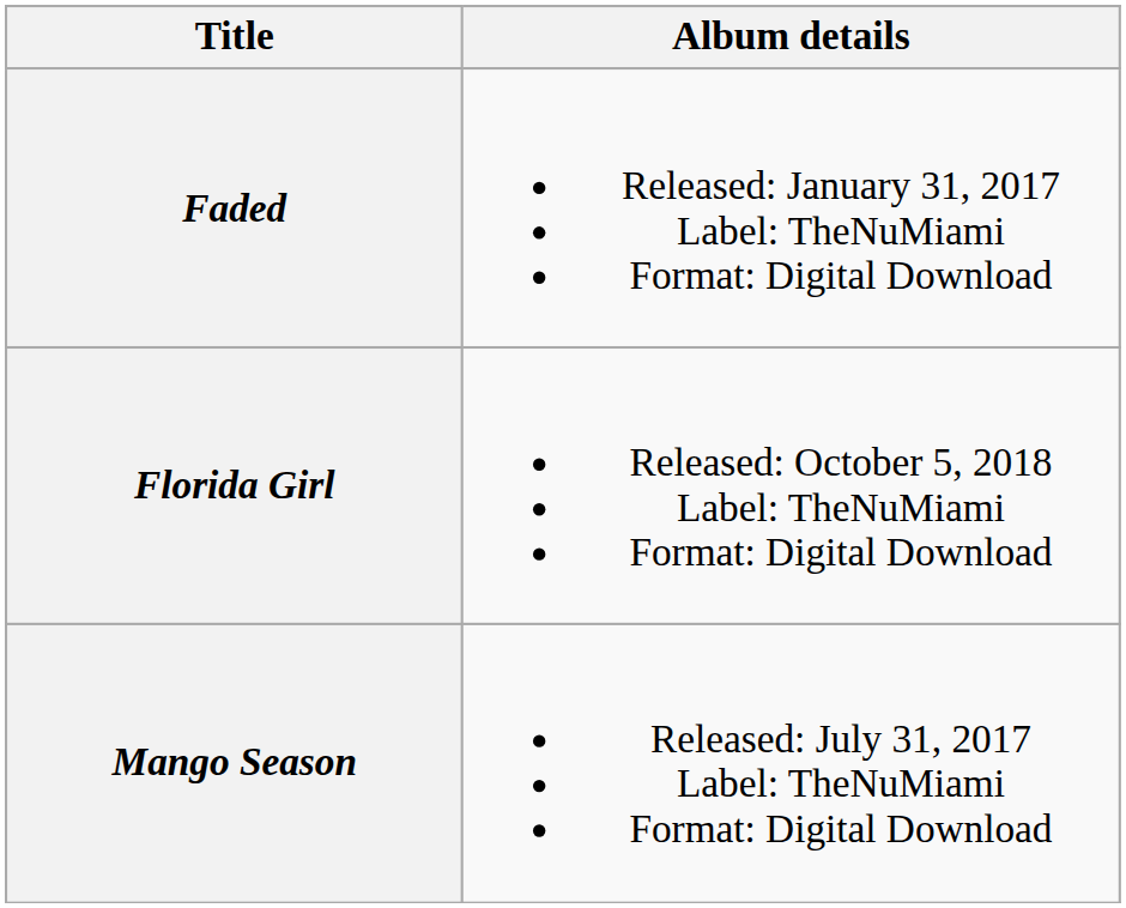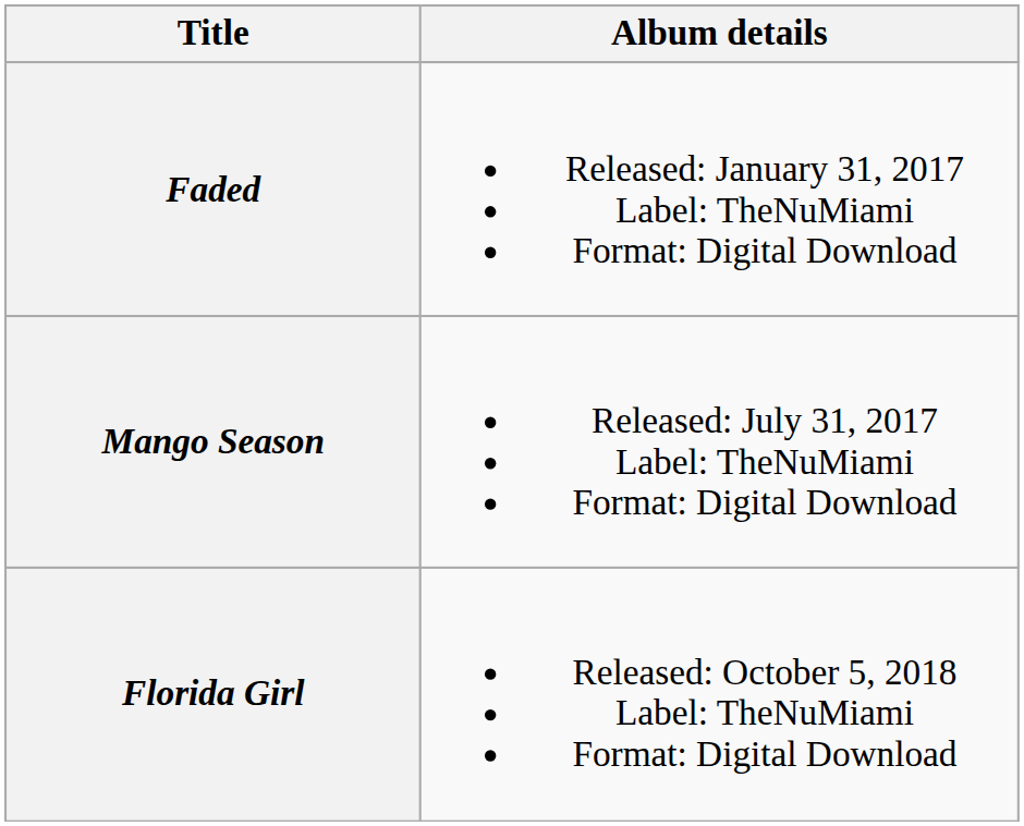rows swapped: Mango Season <-> Florida Girl
